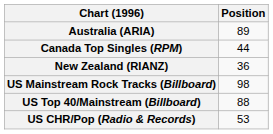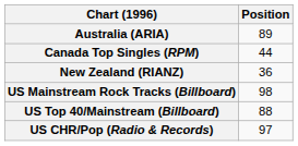US CHR/Pop (Radio & Records) | Position: 53 -> 97
